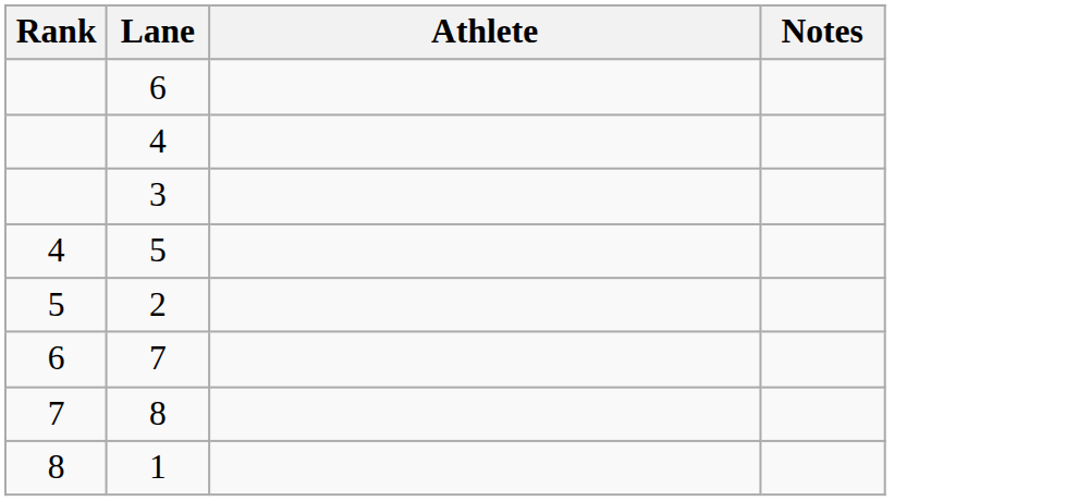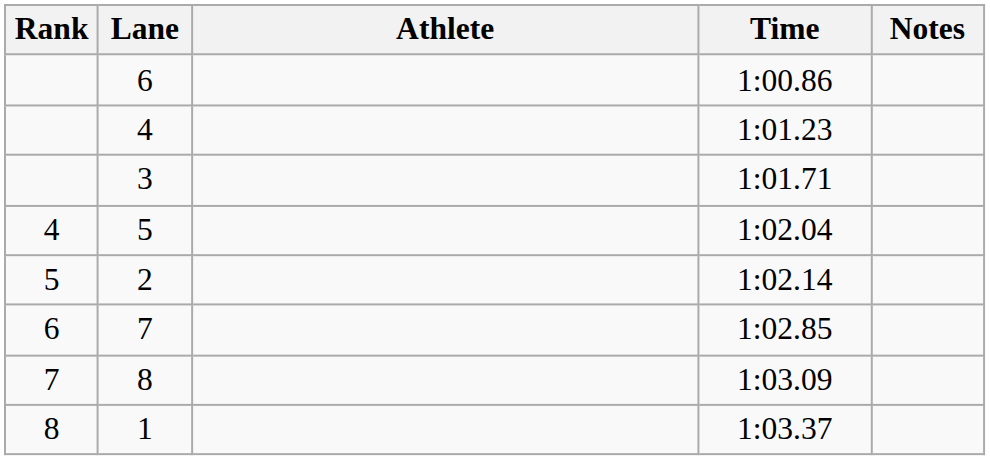+ column: Time | 1:00.86 | 1:01.23 | 1:01.71 | 1:02.04 | 1:02.14 | 1:02.85 | 1:03.09 | 1:03.37
